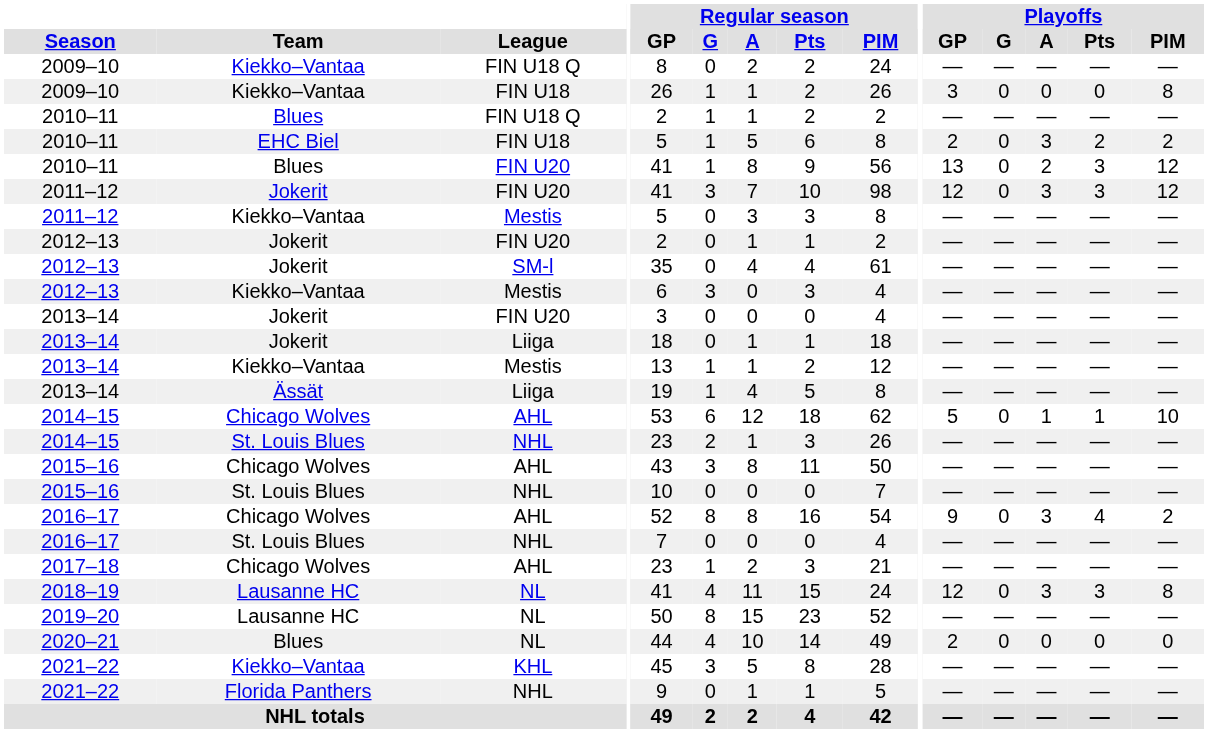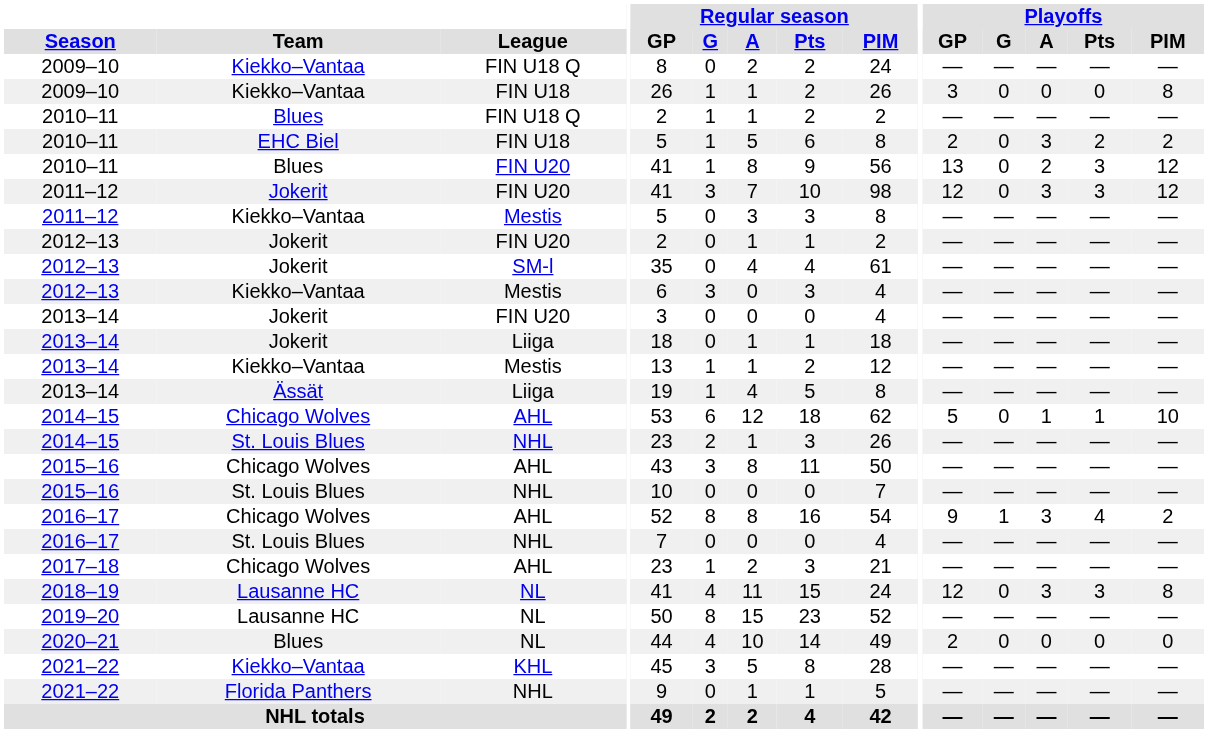2016–17 / AHL | Playoffs / G: 0 -> 1
